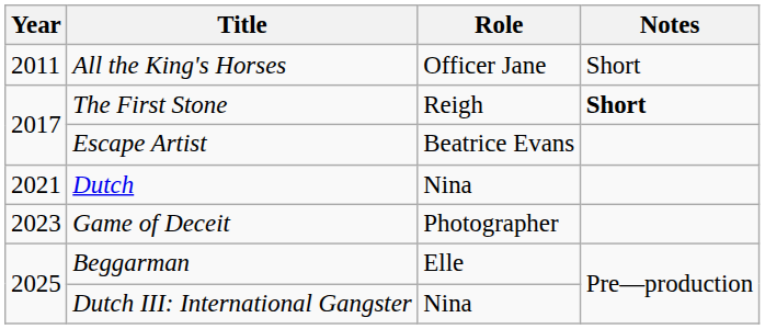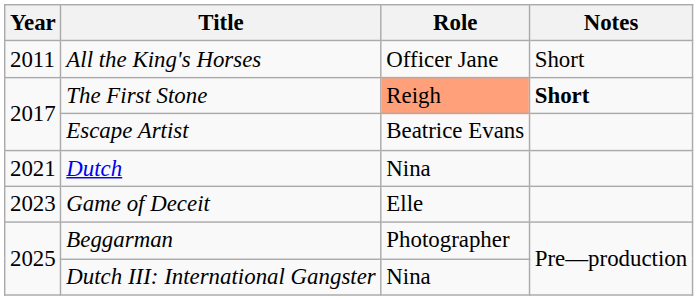The First Stone | Role: no background -> lightsalmon background
Game of Deceit | Role: Photographer -> Elle
Beggarman | Role: Elle -> Photographer
